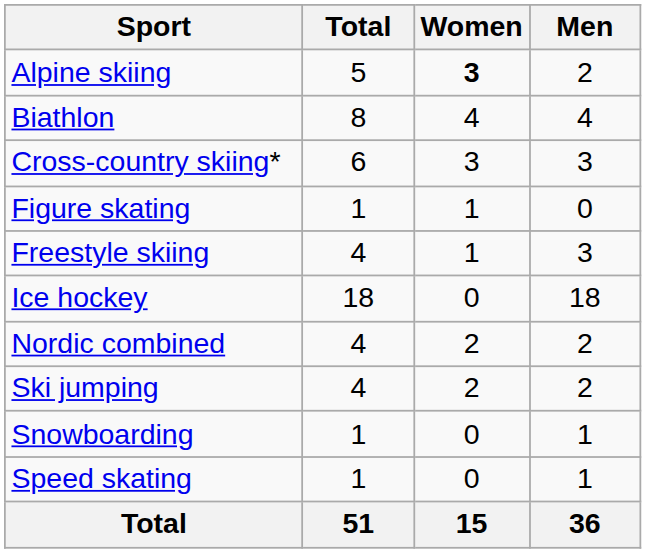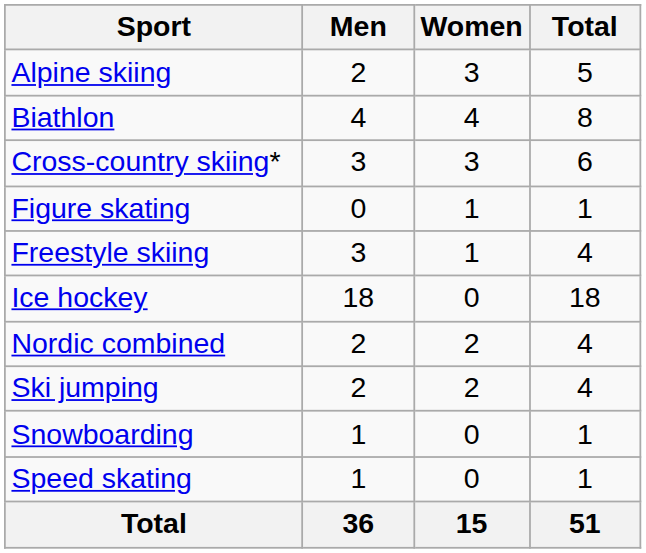columns swapped: Men <-> Total
Alpine skiing | Women: bold -> normal
